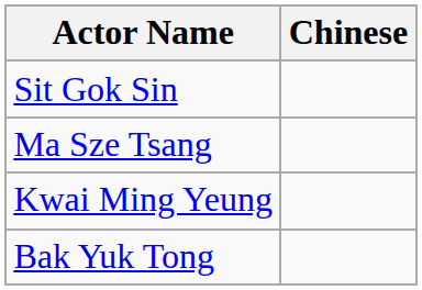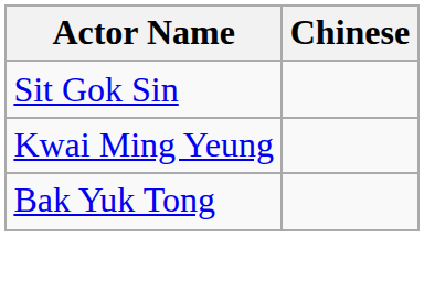- row: Ma Sze Tsang
